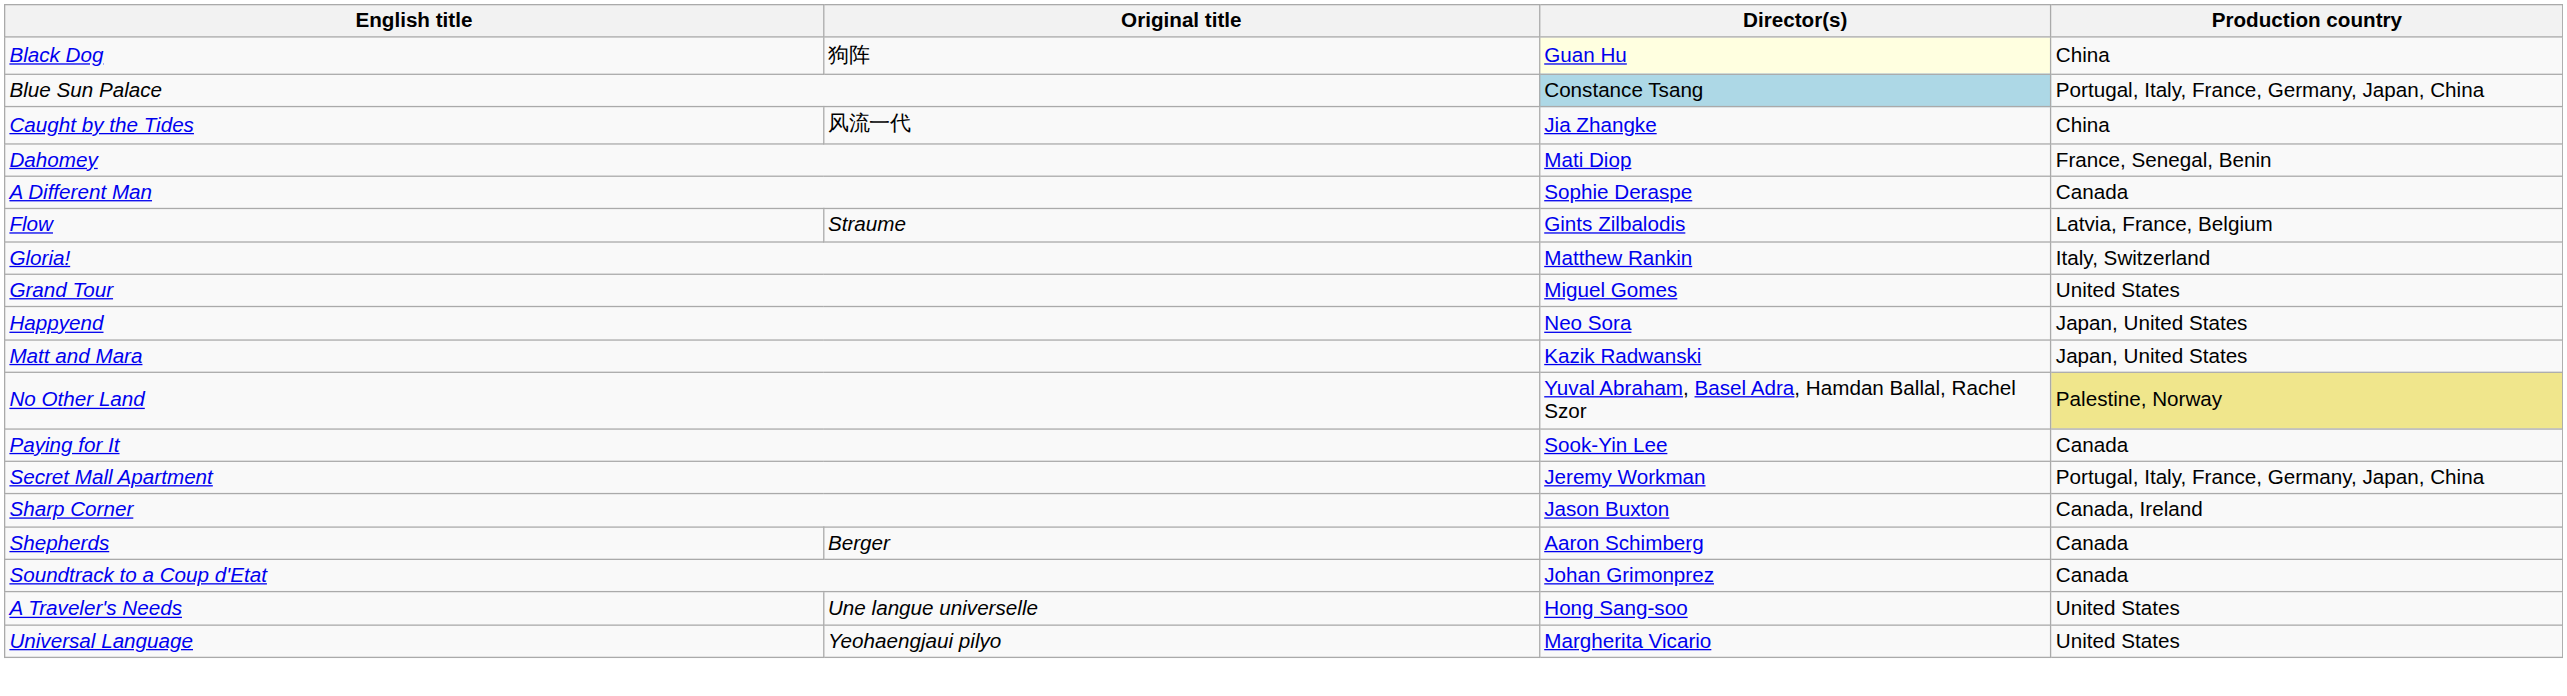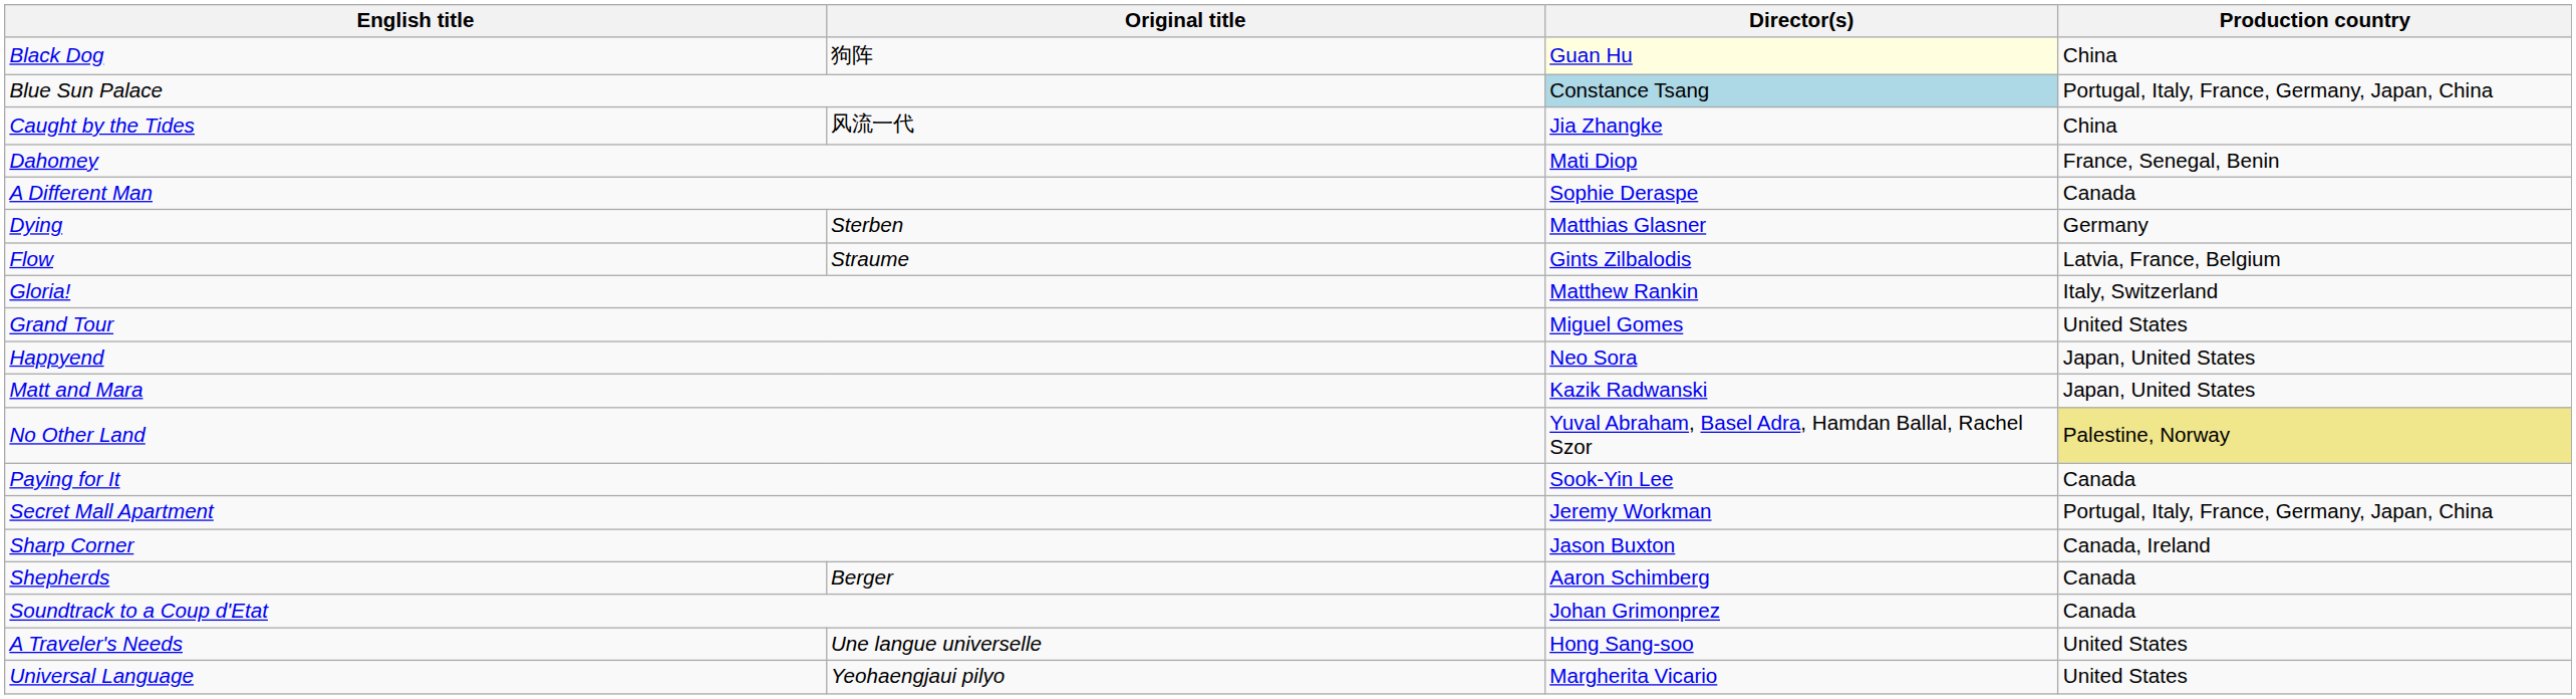+ row: Dying | Sterben | Matthias Glasner | Germany
